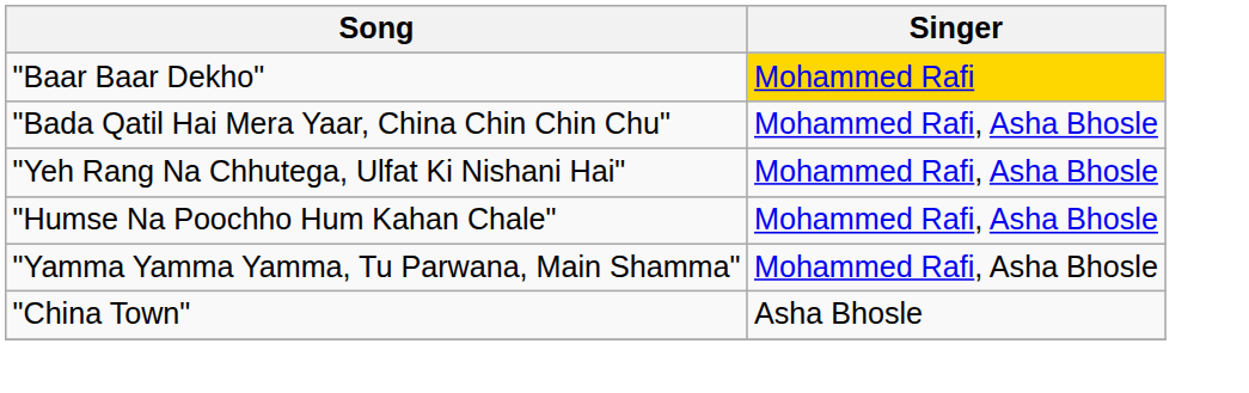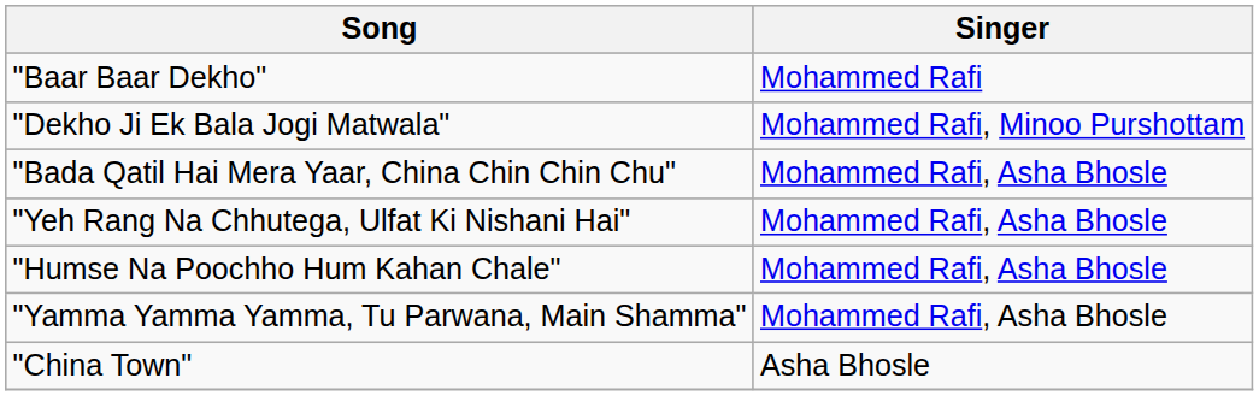"Baar Baar Dekho" | Singer: gold background -> no background
+ row: "Dekho Ji Ek Bala Jogi Matwala" | Mohammed Rafi, Minoo Purshottam
